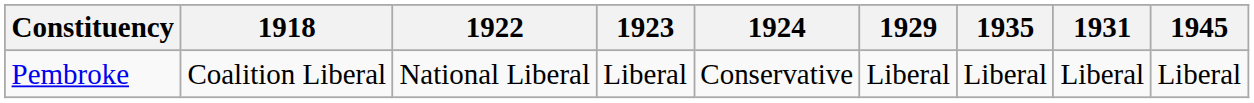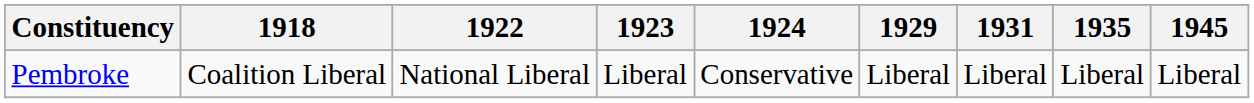columns swapped: 1931 <-> 1935
